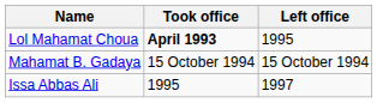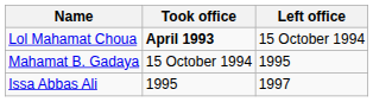Lol Mahamat Choua | Left office: 1995 -> 15 October 1994
Mahamat B. Gadaya | Left office: 15 October 1994 -> 1995
